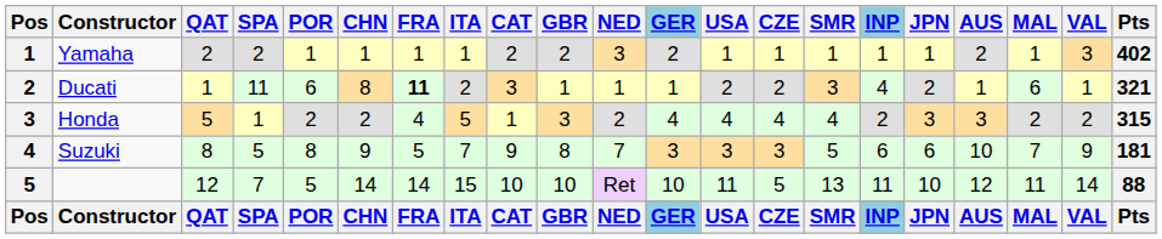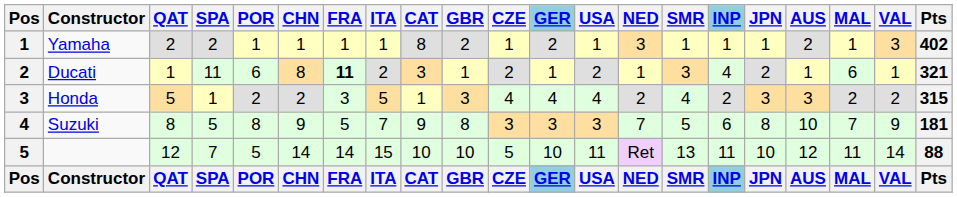columns swapped: NED <-> CZE
Yamaha | CAT: 2 -> 8
Honda | FRA: 4 -> 3
Suzuki | JPN: 6 -> 8
